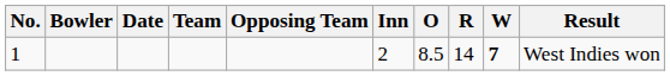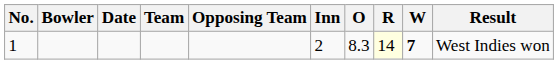1 | O: 8.5 -> 8.3
1 | R: no background -> lightyellow background
